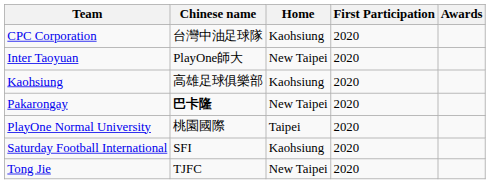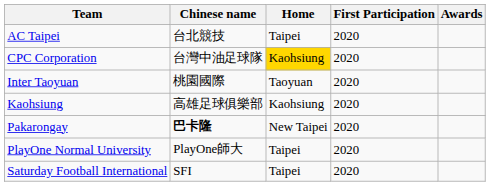+ row: AC Taipei | 台北競技 | Taipei | 2020
CPC Corporation | Home: no background -> gold background
Inter Taoyuan | Chinese name: PlayOne師大 -> 桃園國際
Inter Taoyuan | Home: New Taipei -> Taoyuan
PlayOne Normal University | Chinese name: 桃園國際 -> PlayOne師大
Saturday Football International | Home: Kaohsiung -> Taipei
- row: Tong Jie | TJFC | New Taipei | 2020
